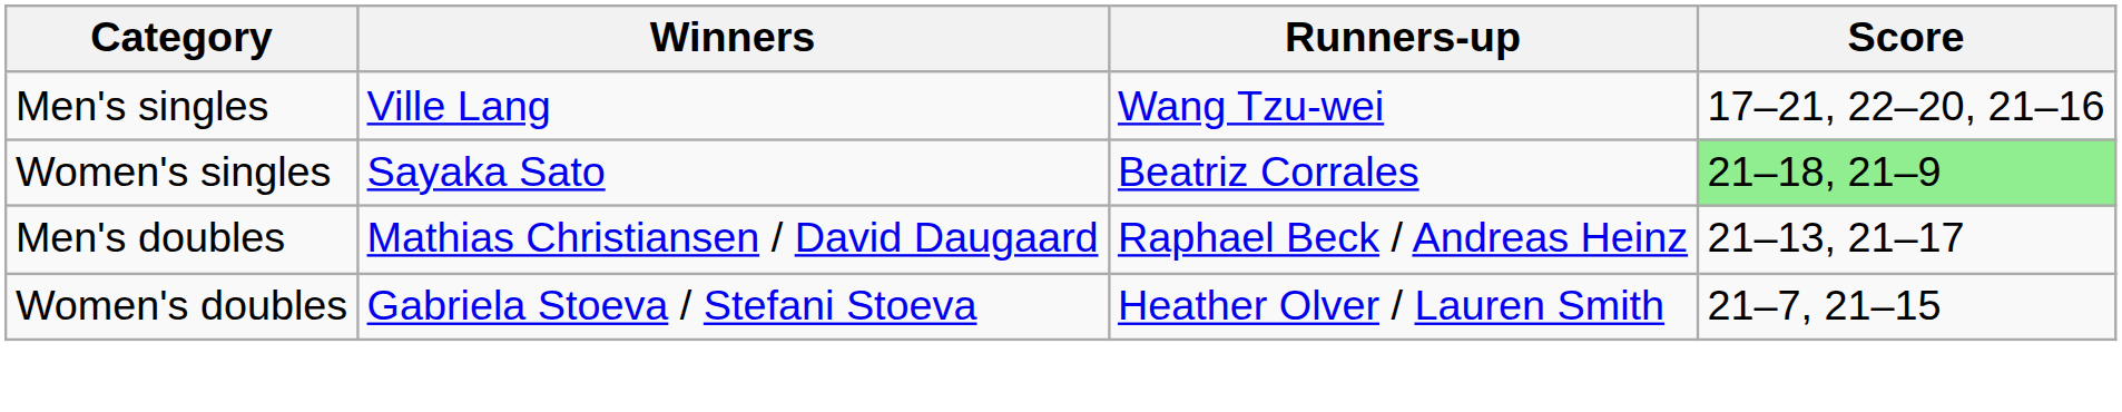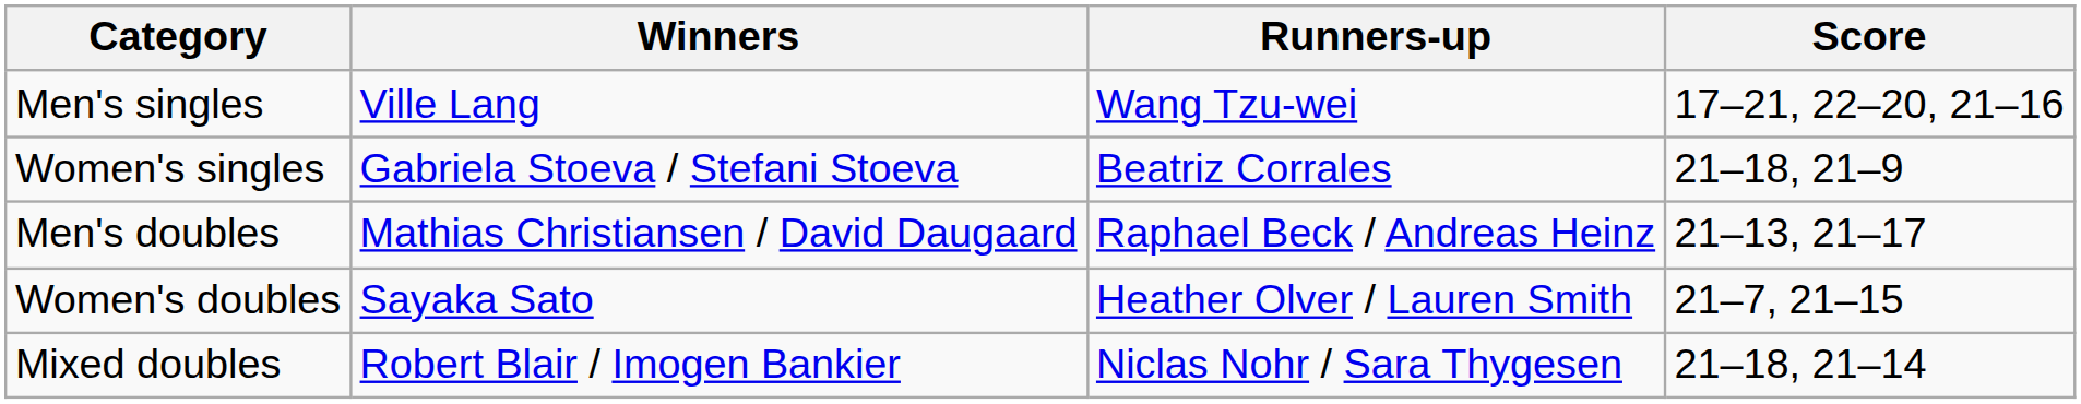Women's singles | Winners: Sayaka Sato -> Gabriela Stoeva / Stefani Stoeva
Women's singles | Score: lightgreen background -> no background
Women's doubles | Winners: Gabriela Stoeva / Stefani Stoeva -> Sayaka Sato
+ row: Mixed doubles | Robert Blair / Imogen Bankier | Niclas Nohr / Sara Thygesen | 21–18, 21–14
